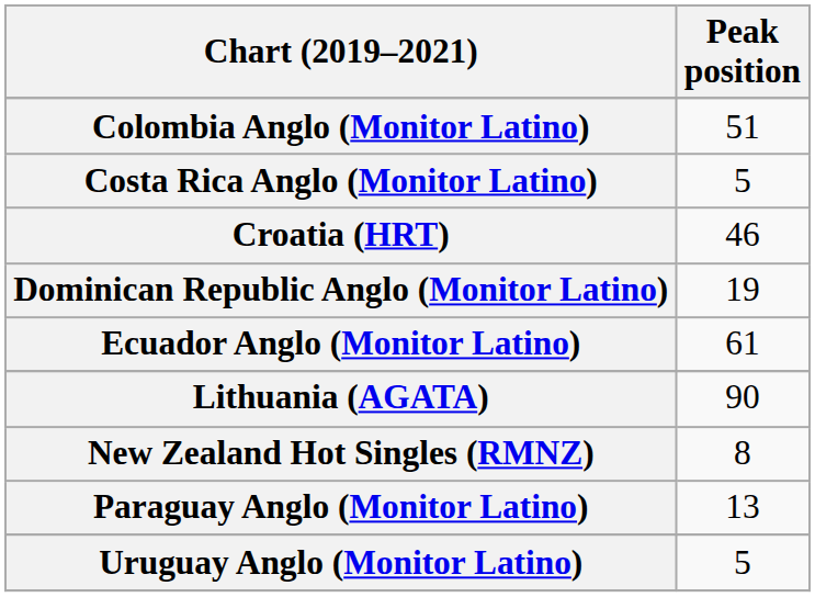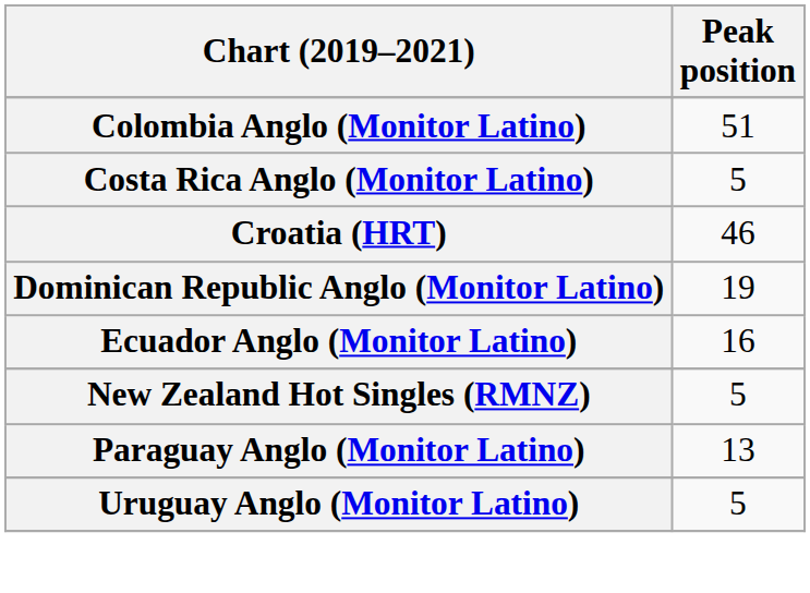Ecuador Anglo (Monitor Latino) | Peak position: 61 -> 16
- row: Lithuania (AGATA) | 90
New Zealand Hot Singles (RMNZ) | Peak position: 8 -> 5
